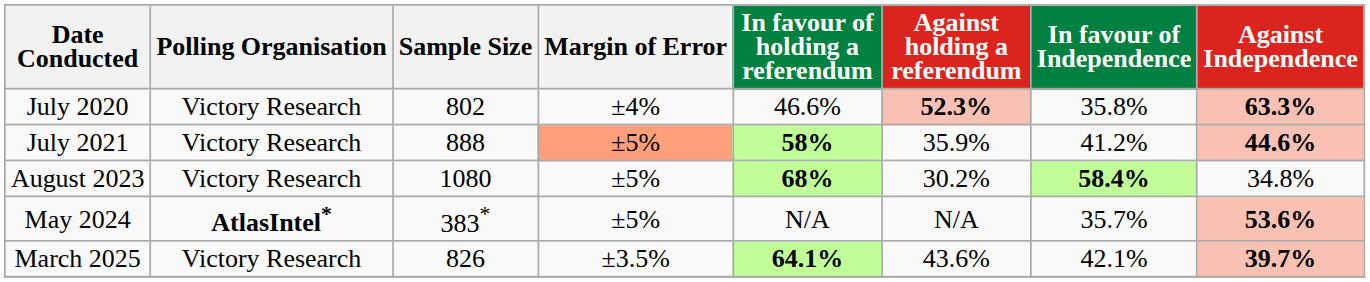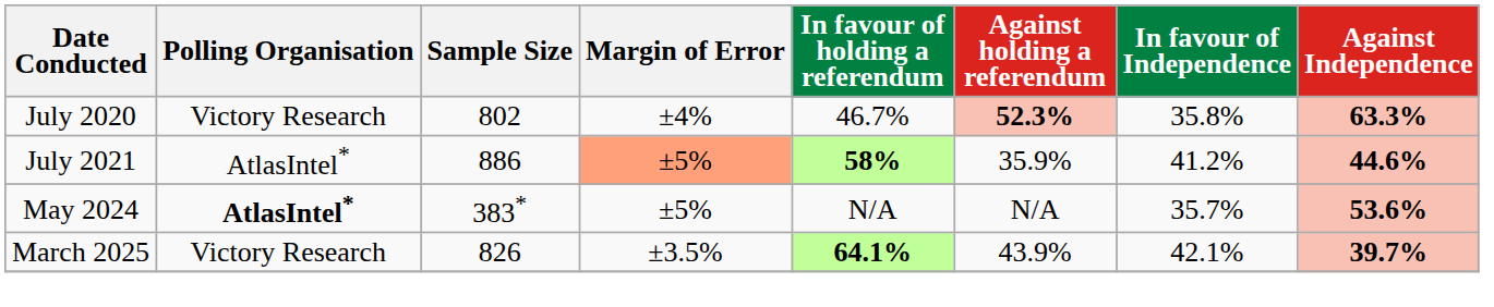July 2020 | In favour of holding a referendum: 46.6% -> 46.7%
July 2021 | Polling Organisation: Victory Research -> AtlasIntel*
July 2021 | Sample Size: 888 -> 886
- row: August 2023 | Victory Research | 1080 | ±5% | 68% | 30.2% | 58.4% | 34.8%
March 2025 | Against holding a referendum: 43.6% -> 43.9%
